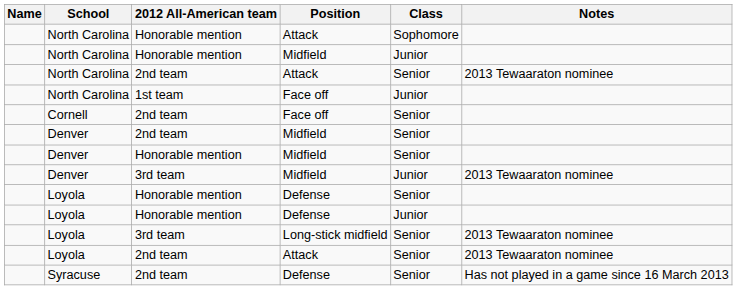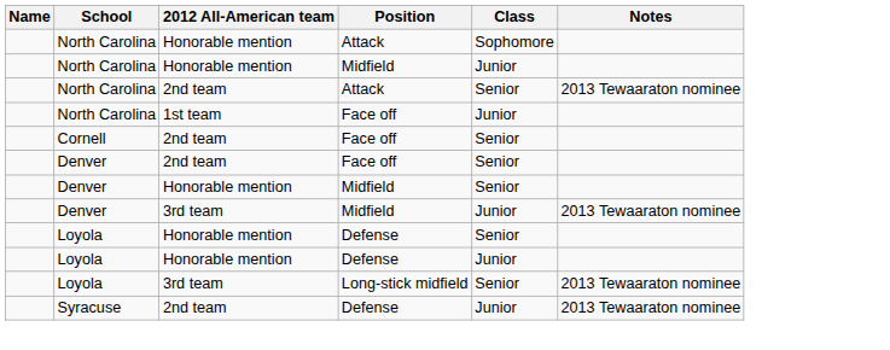Denver / 2nd team | Position: Midfield -> Face off
- row: Loyola | 2nd team | Attack | Senior | 2013 Tewaaraton nominee
Syracuse | Class: Senior -> Junior
Syracuse | Notes: Has not played in a game since 16 March 2013 -> 2013 Tewaaraton nominee
